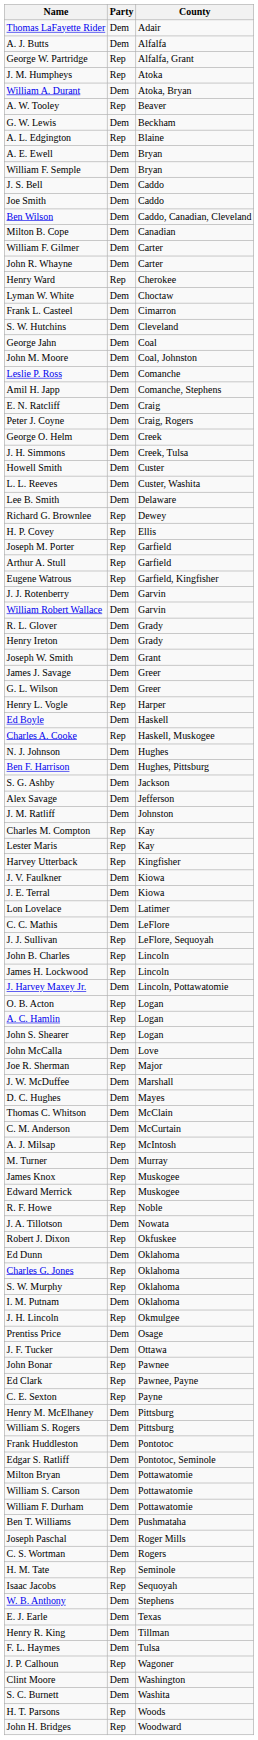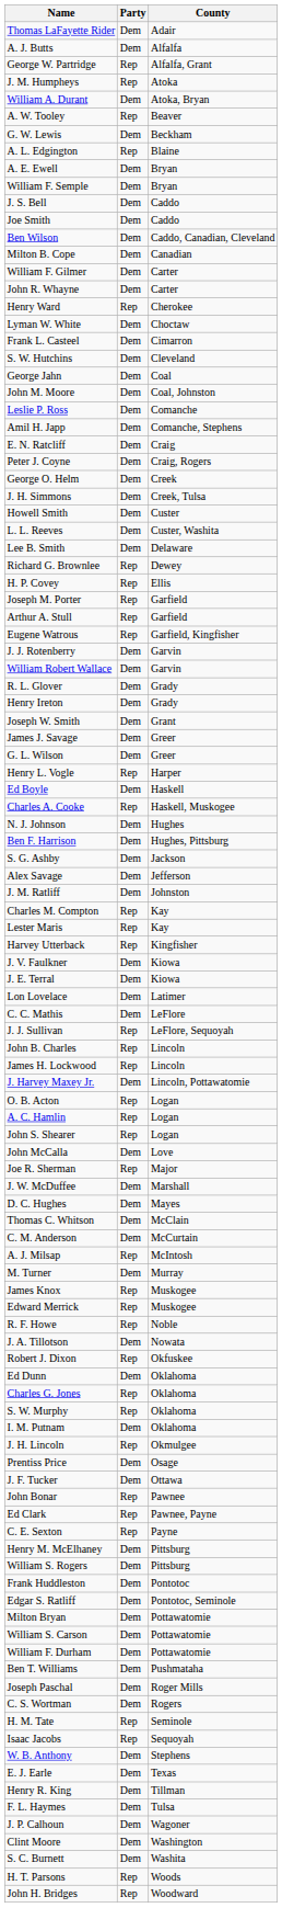J. P. Calhoun | Party: Rep -> Dem
